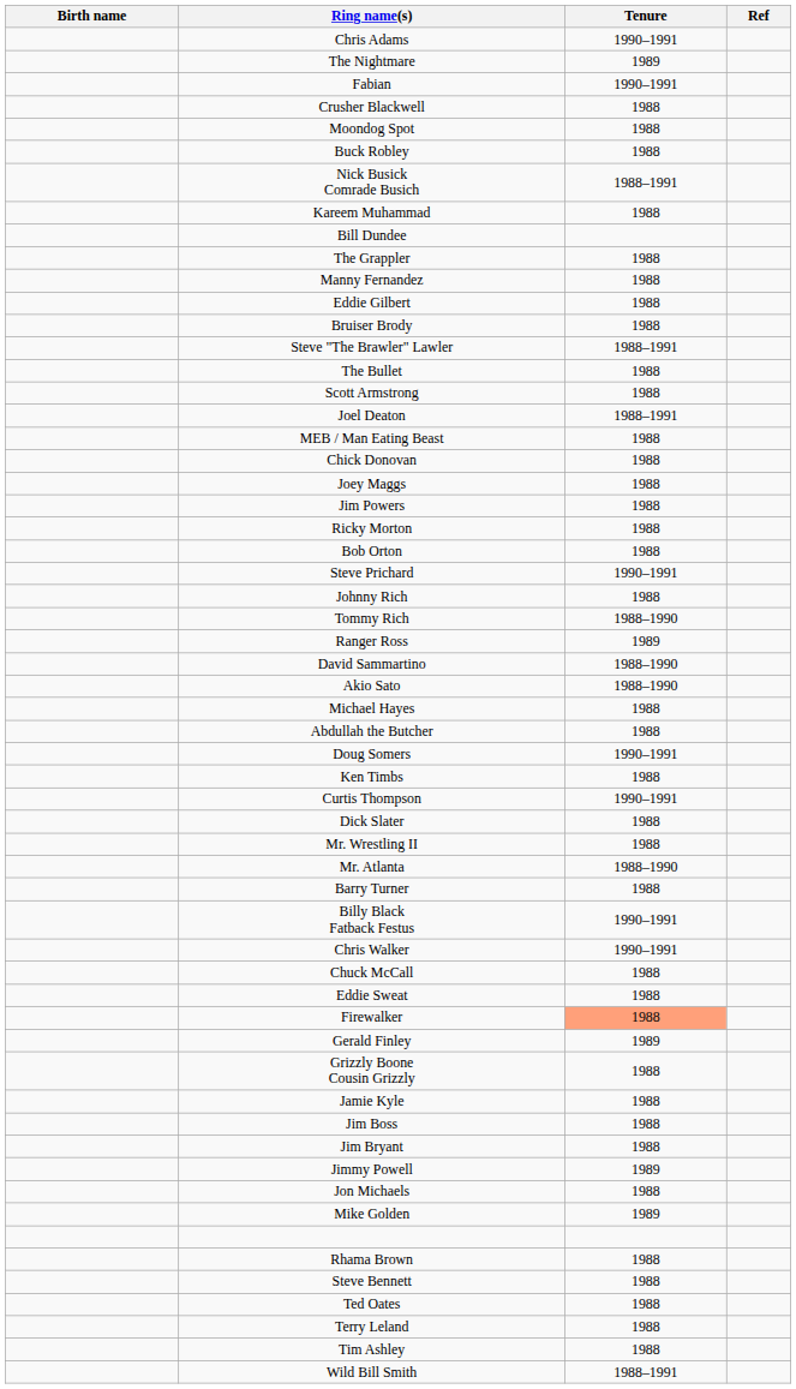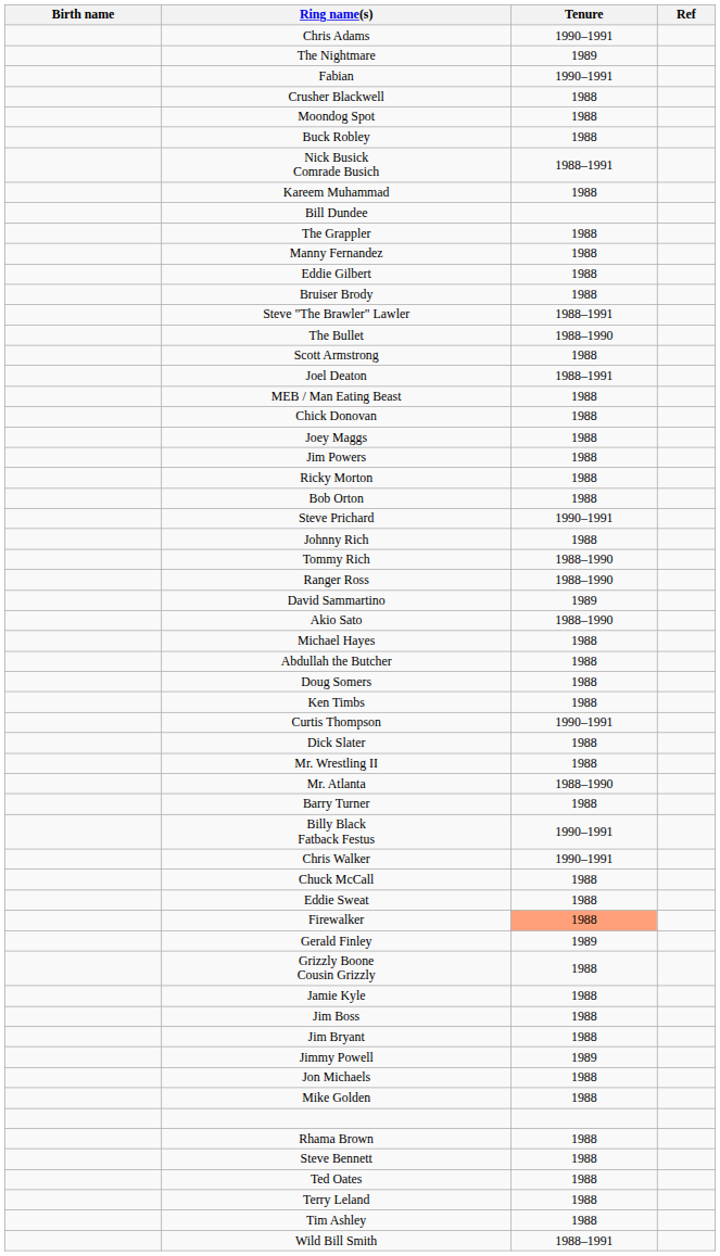The Bullet | Tenure: 1988 -> 1988–1990
Ranger Ross | Tenure: 1989 -> 1988–1990
David Sammartino | Tenure: 1988–1990 -> 1989
Doug Somers | Tenure: 1990–1991 -> 1988
Mike Golden | Tenure: 1989 -> 1988
